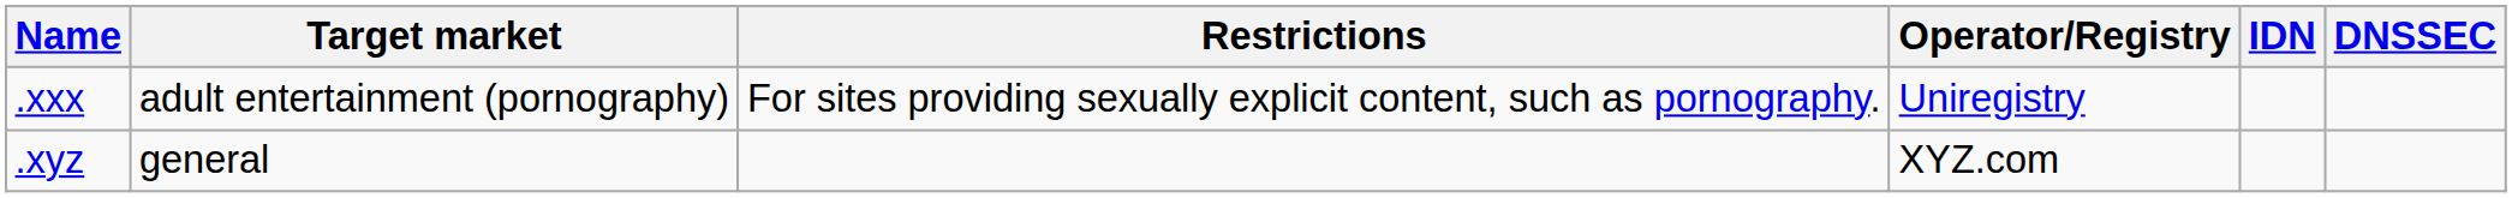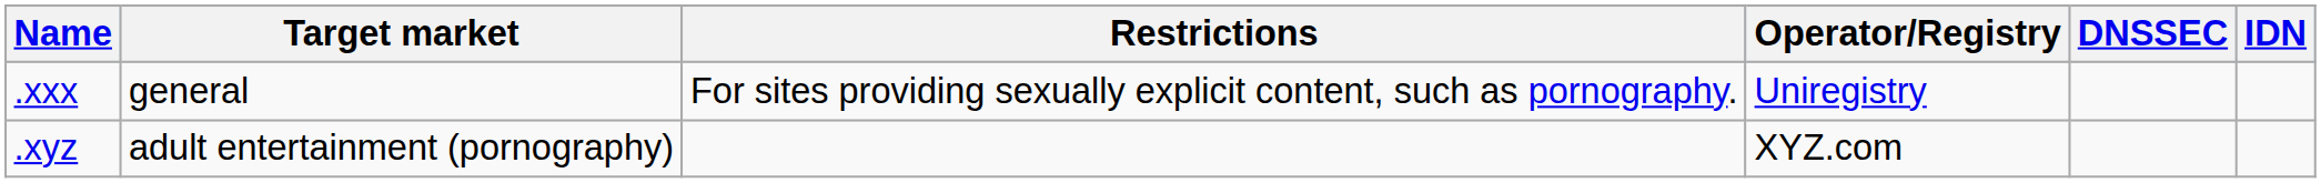columns swapped: IDN <-> DNSSEC
.xxx | Target market: adult entertainment (pornography) -> general
.xyz | Target market: general -> adult entertainment (pornography)
